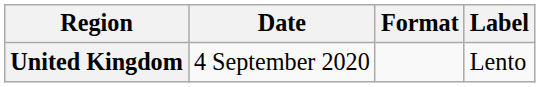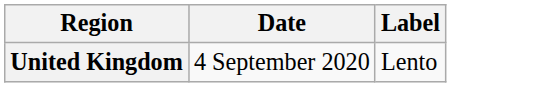- column: Format
